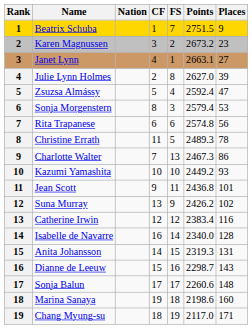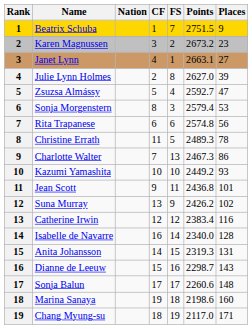Zsuzsa Almássy | Points: 2592.4 -> 2592.7
